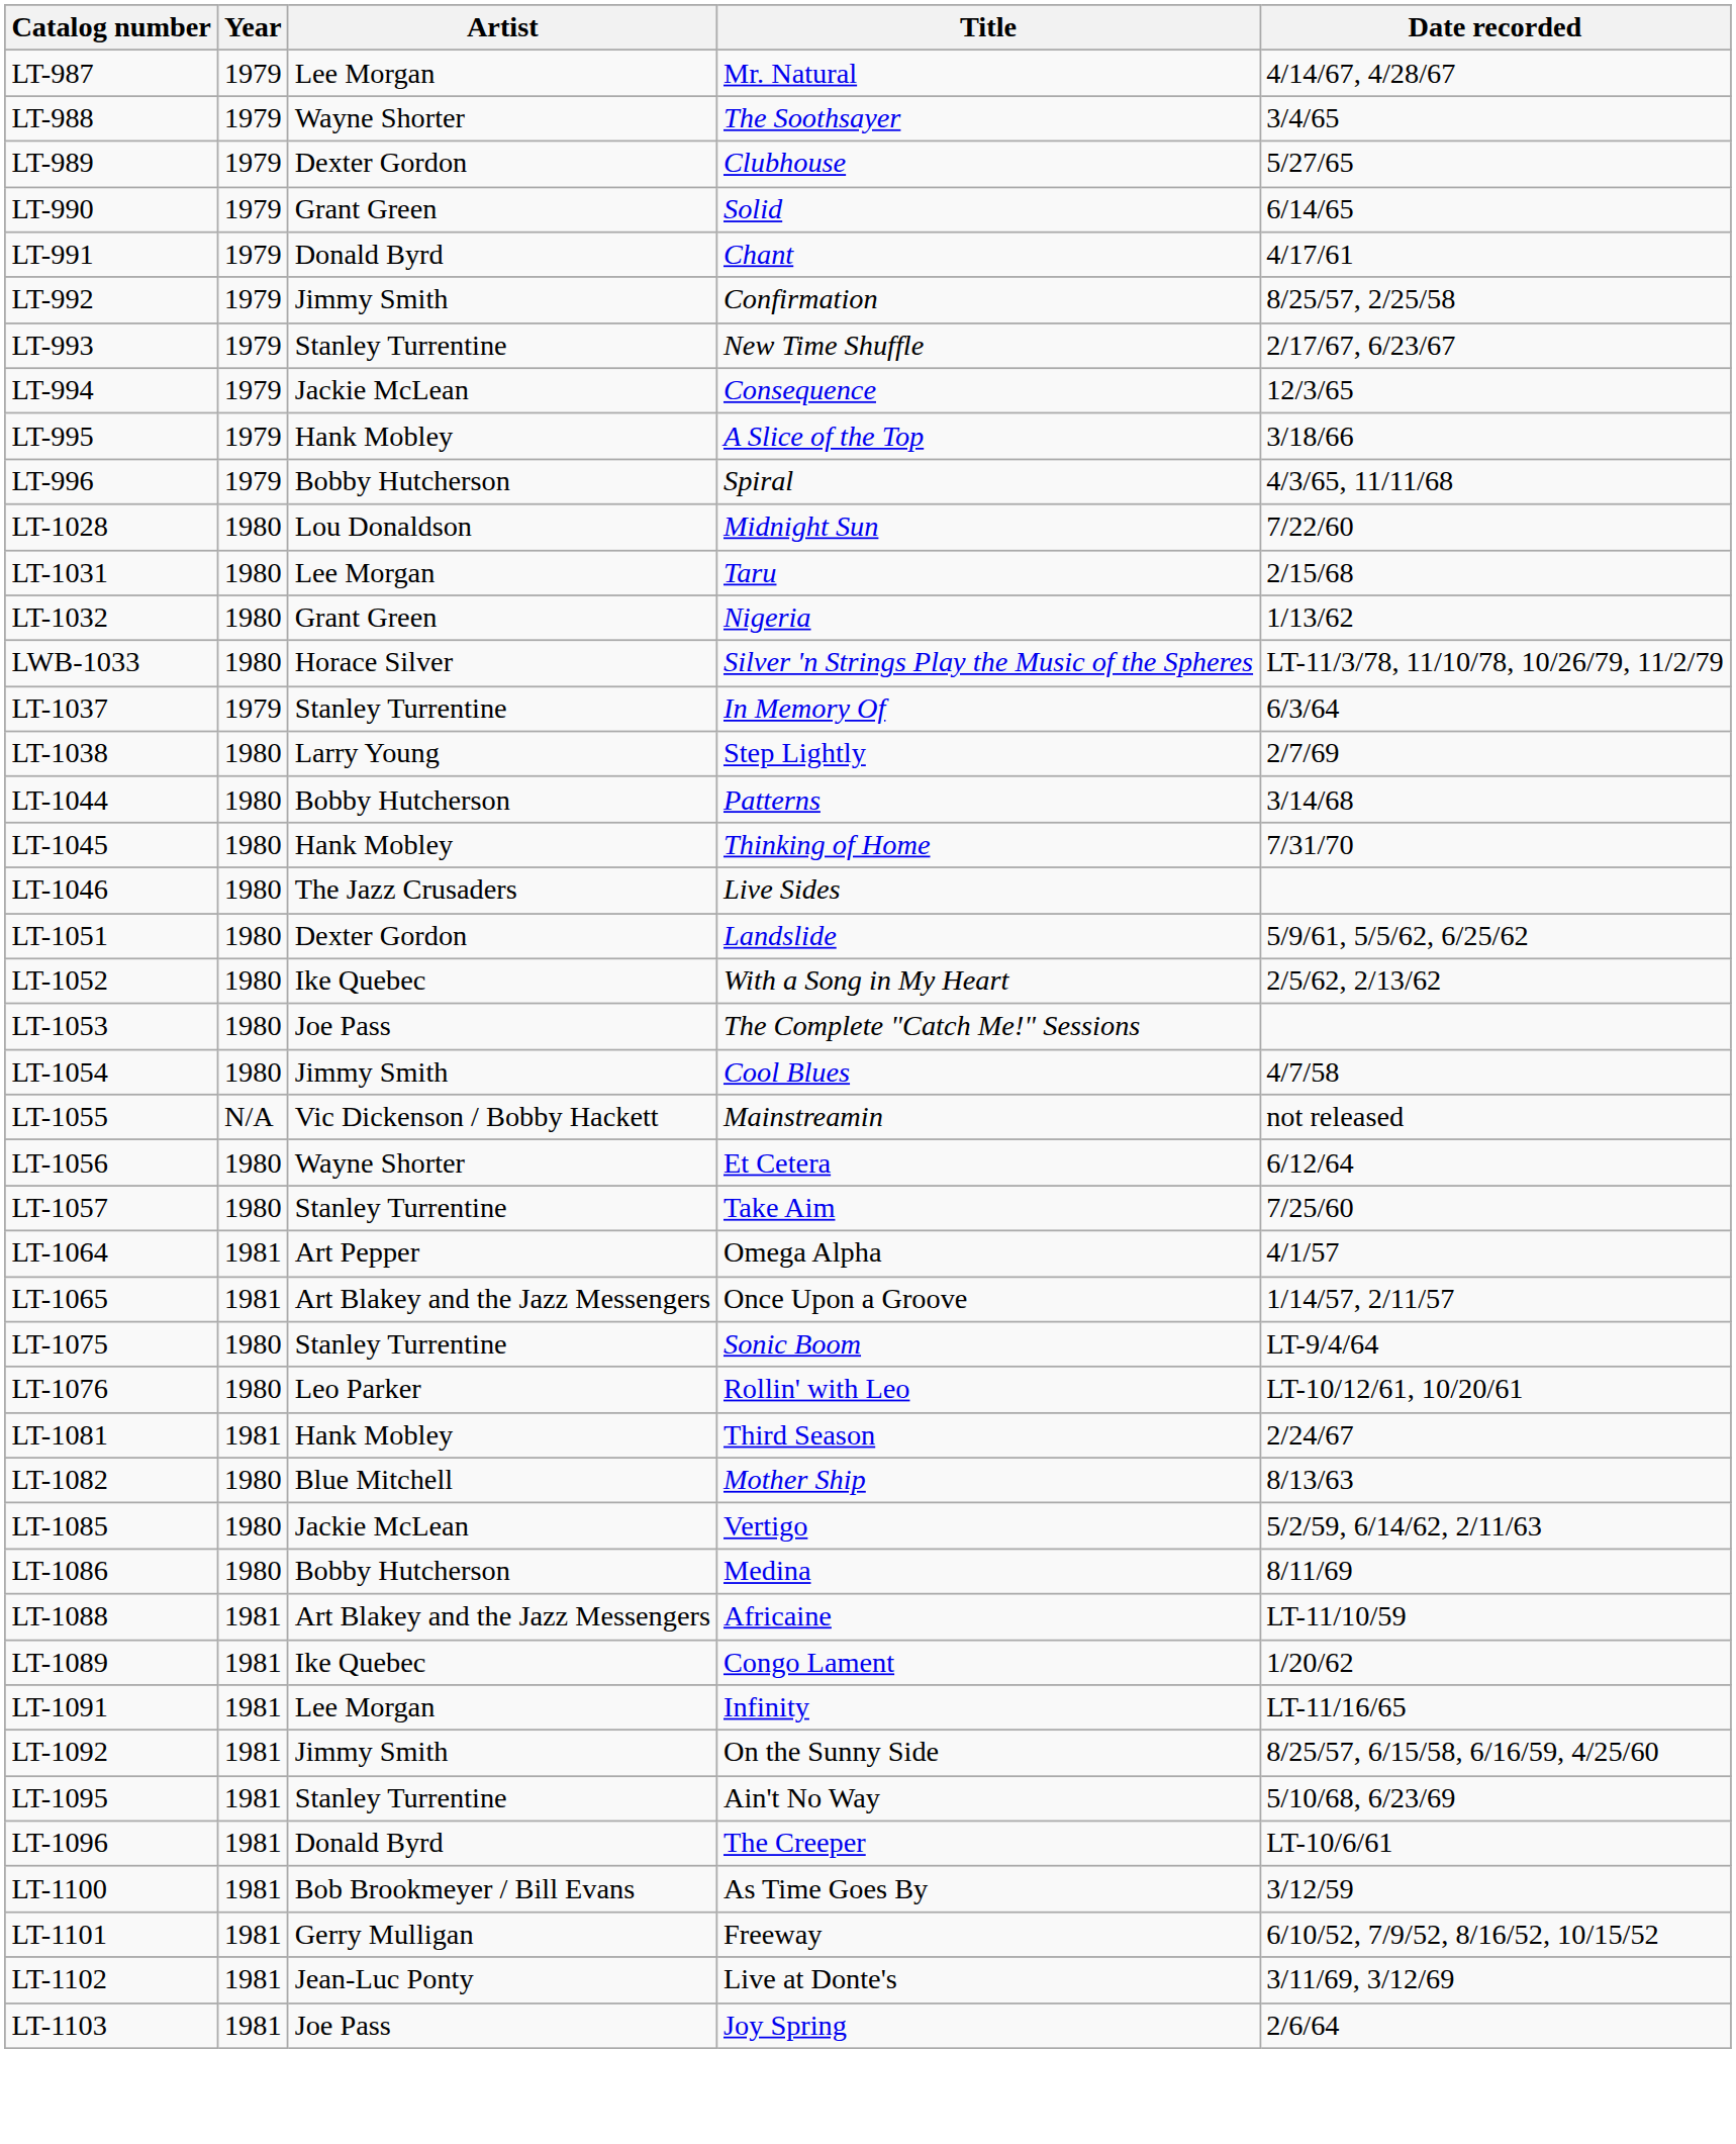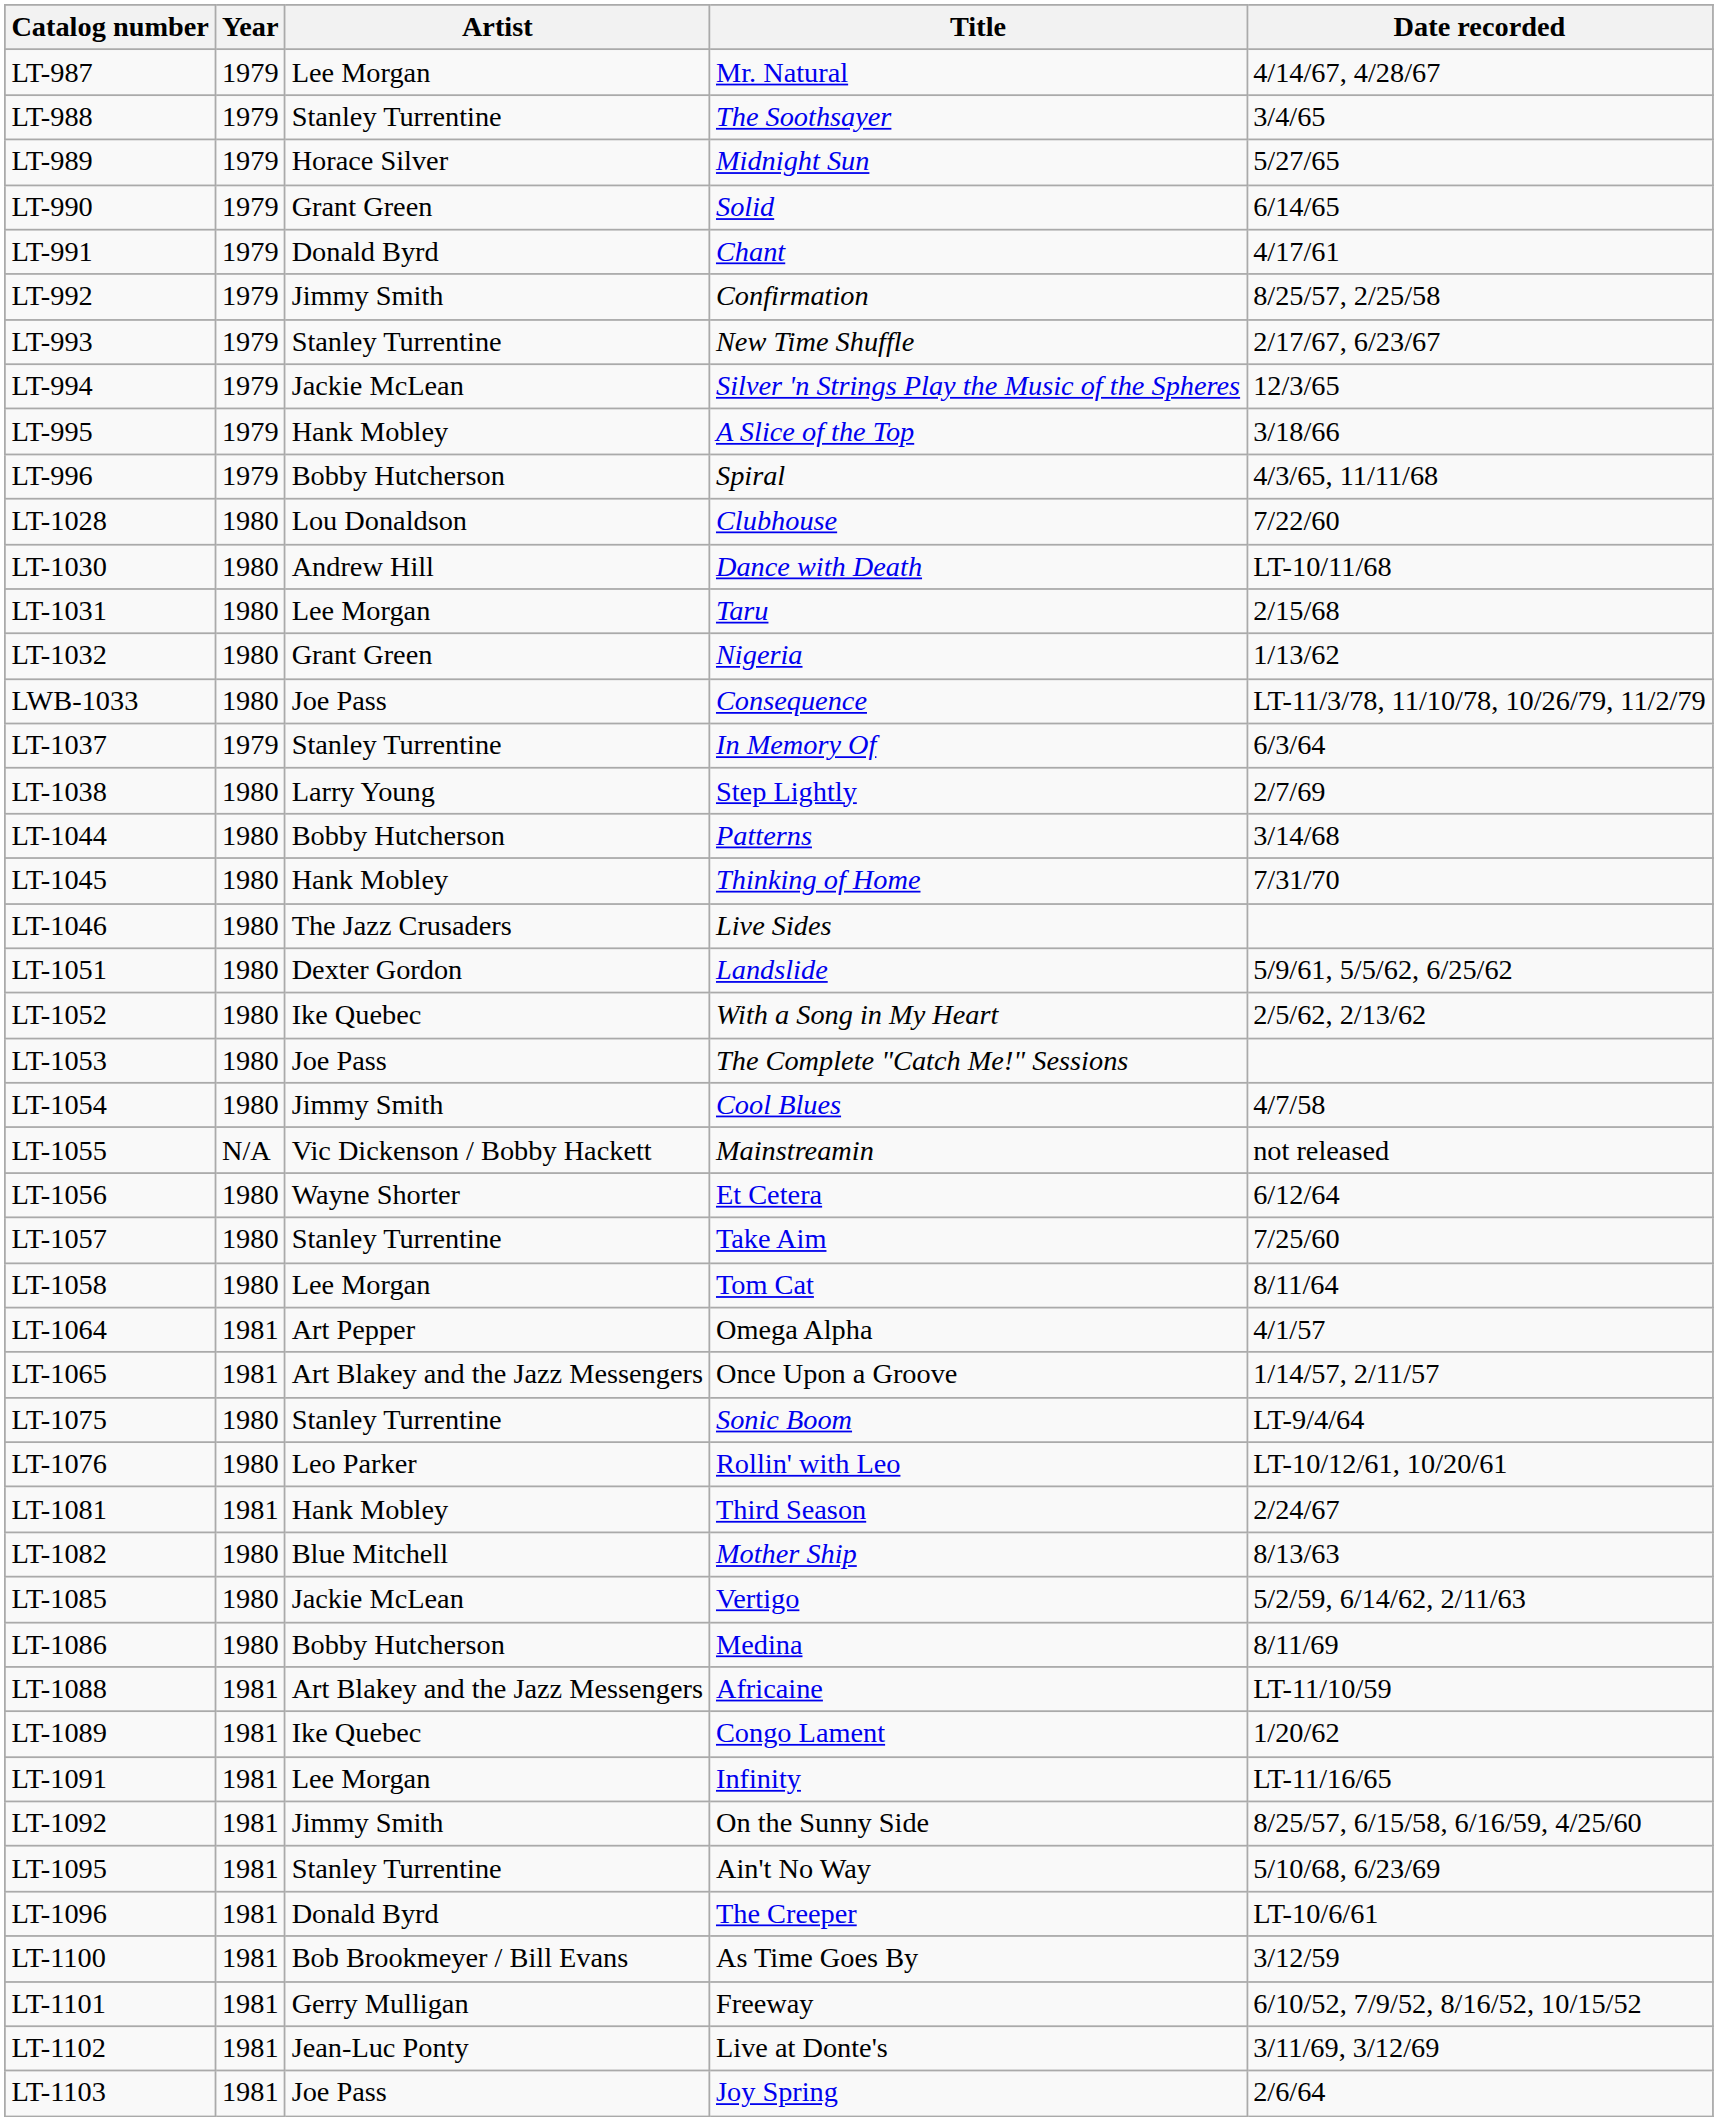LT-988 | Artist: Wayne Shorter -> Stanley Turrentine
LT-989 | Artist: Dexter Gordon -> Horace Silver
LT-989 | Title: Clubhouse -> Midnight Sun
LT-994 | Title: Consequence -> Silver 'n Strings Play the Music of the Spheres
LT-1028 | Title: Midnight Sun -> Clubhouse
+ row: LT-1030 | 1980 | Andrew Hill | Dance with Death | LT-10/11/68
LWB-1033 | Artist: Horace Silver -> Joe Pass
LWB-1033 | Title: Silver 'n Strings Play the Music of the Spheres -> Consequence
+ row: LT-1058 | 1980 | Lee Morgan | Tom Cat | 8/11/64
